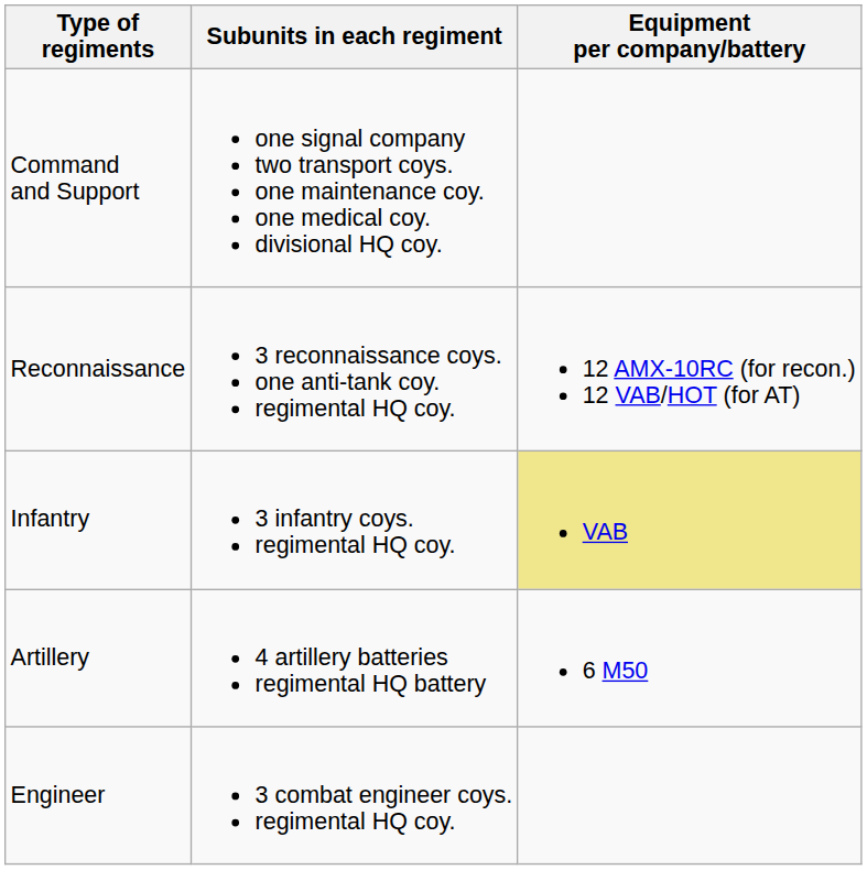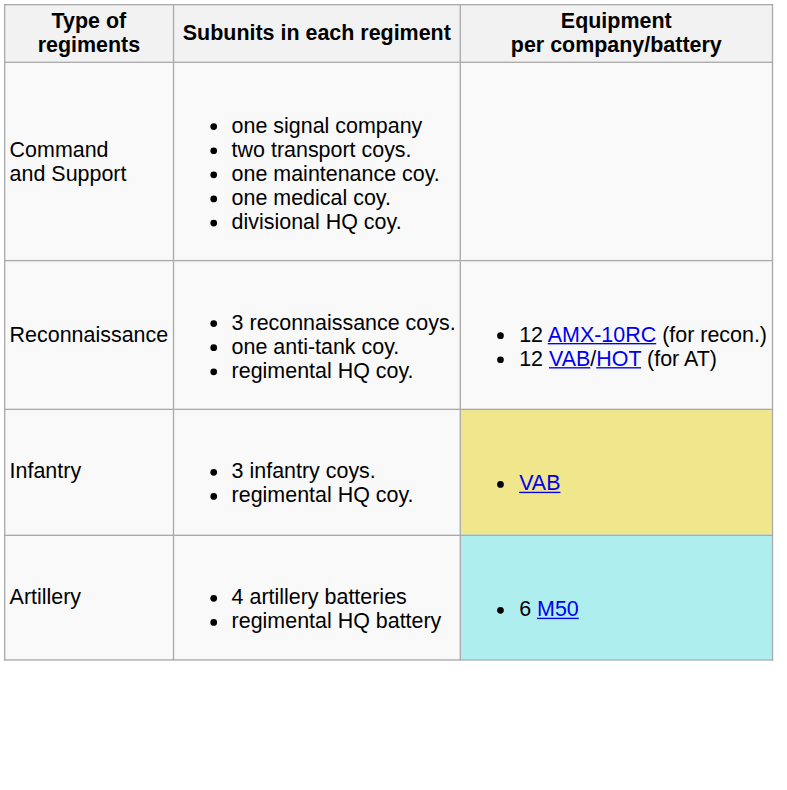Artillery | Equipment per company/battery: no background -> paleturquoise background
- row: Engineer | 3 combat engineer coys. regimental HQ coy.
